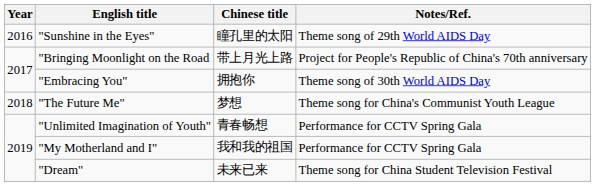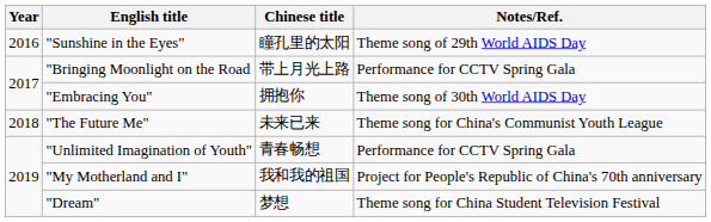"Bringing Moonlight on the Road | Notes/Ref.: Project for People's Republic of China's 70th anniversary -> Performance for CCTV Spring Gala
"The Future Me" | Chinese title: 梦想 -> 未来已来
"My Motherland and I" | Notes/Ref.: Performance for CCTV Spring Gala -> Project for People's Republic of China's 70th anniversary
"Dream" | Chinese title: 未来已来 -> 梦想
